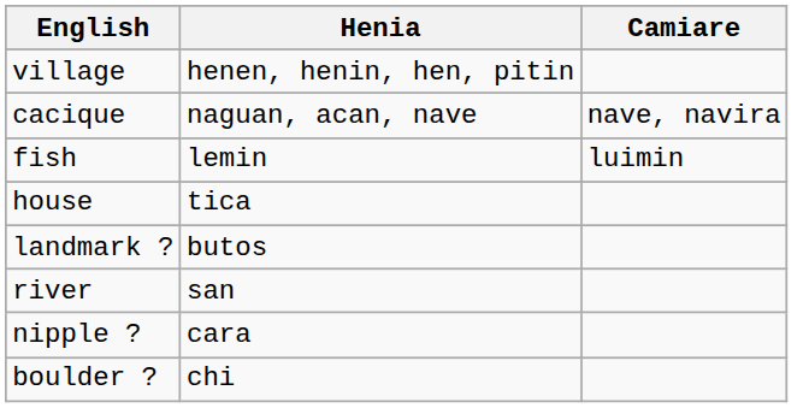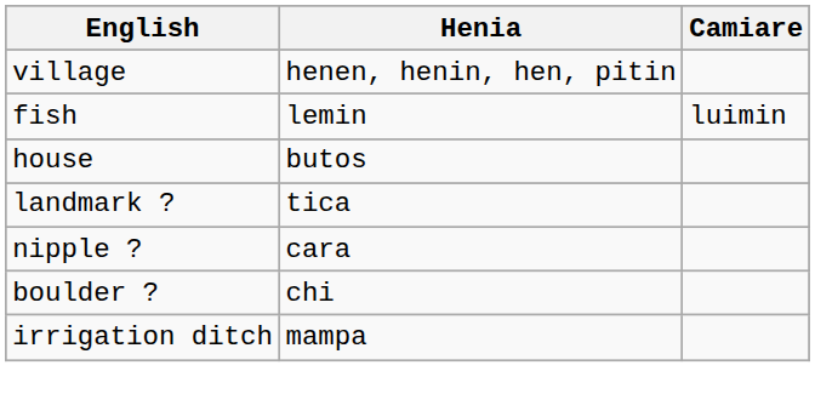- row: cacique | naguan, acan, nave | nave, navira
house | Henia: tica -> butos
landmark ? | Henia: butos -> tica
- row: river | san
+ row: irrigation ditch | mampa
